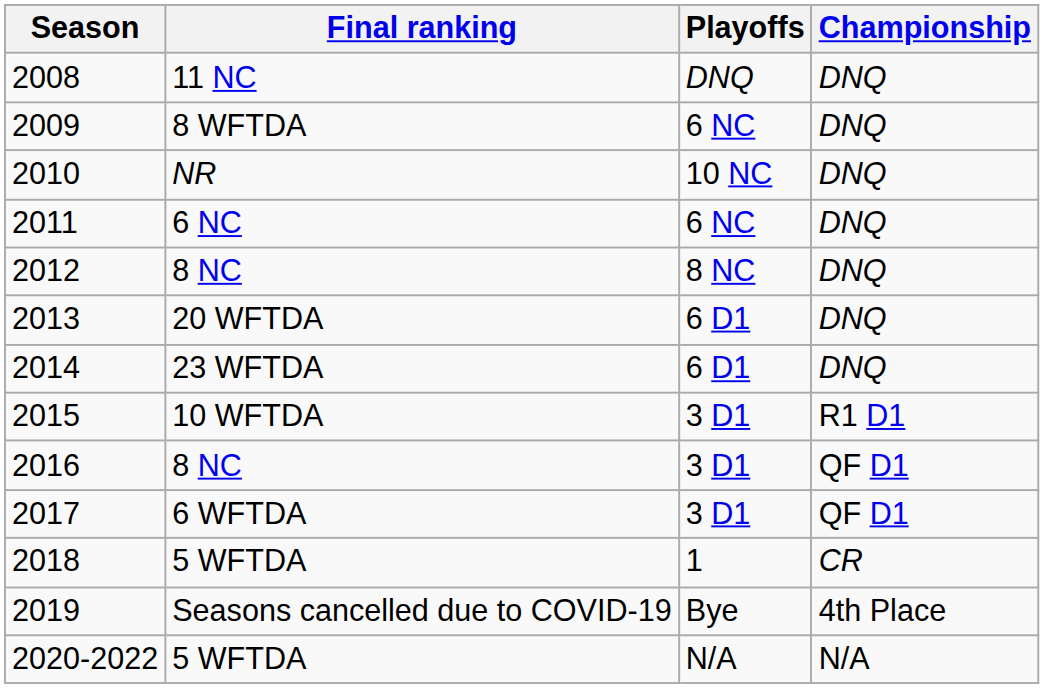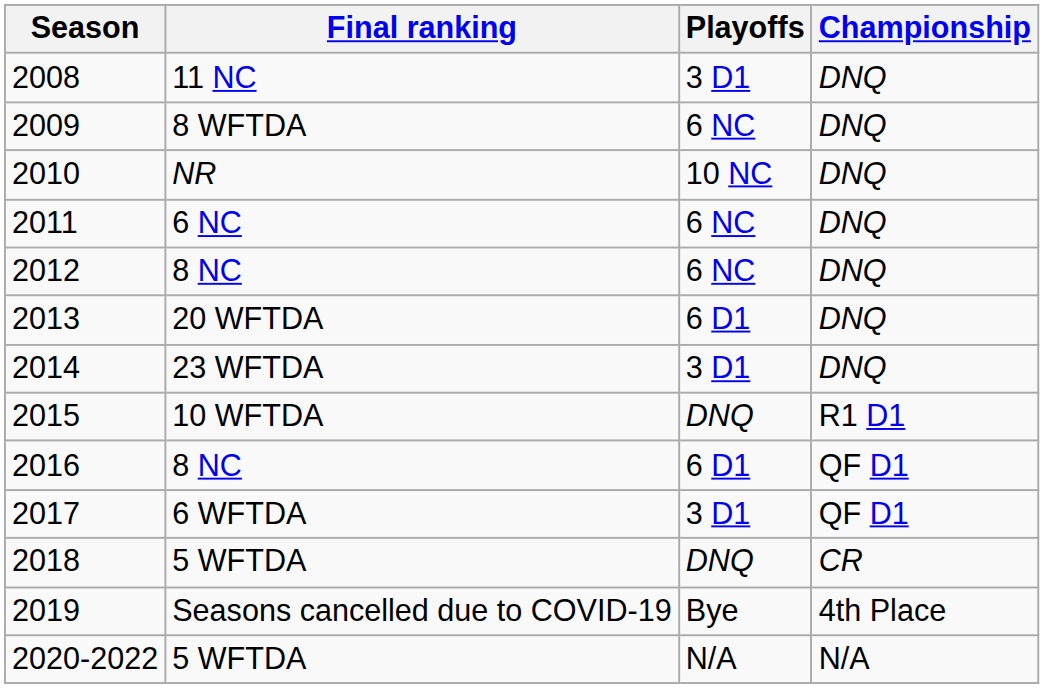2008 | Playoffs: DNQ -> 3 D1
2012 | Playoffs: 8 NC -> 6 NC
2014 | Playoffs: 6 D1 -> 3 D1
2015 | Playoffs: 3 D1 -> DNQ
2016 | Playoffs: 3 D1 -> 6 D1
2018 | Playoffs: 1 -> DNQ
